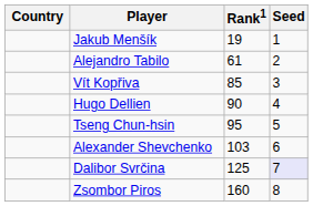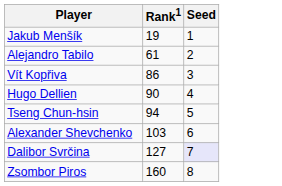- column: Country
Vít Kopřiva | Rank1: 85 -> 86
Tseng Chun-hsin | Rank1: 95 -> 94
Dalibor Svrčina | Rank1: 125 -> 127
